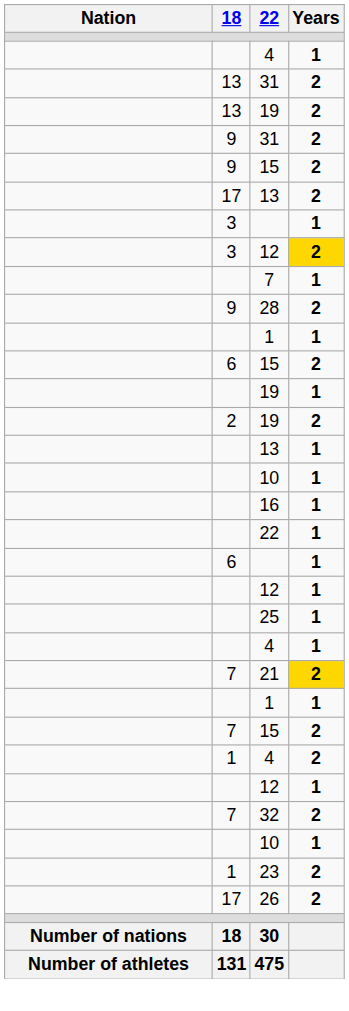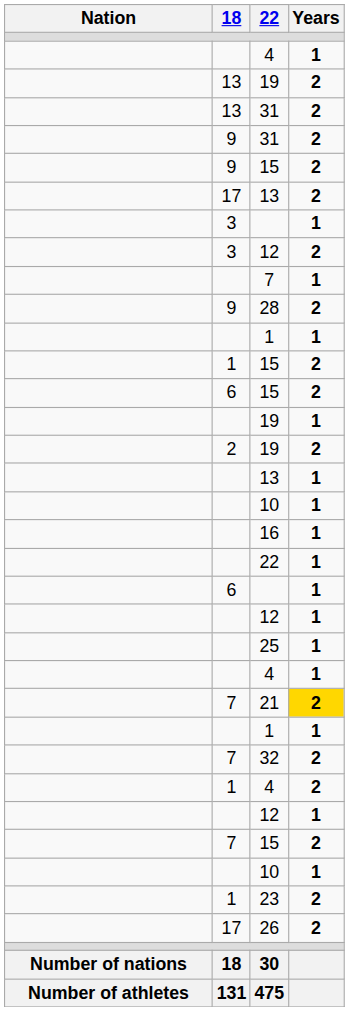rows swapped: 13 / 31 <-> 13 / 19
3 / 12 | Years: gold background -> no background
+ row: 1 | 15 | 2
rows swapped: 7 / 15 <-> 32
